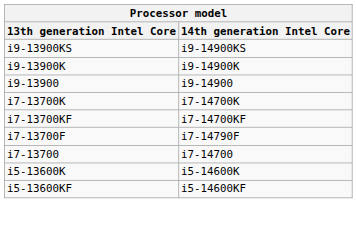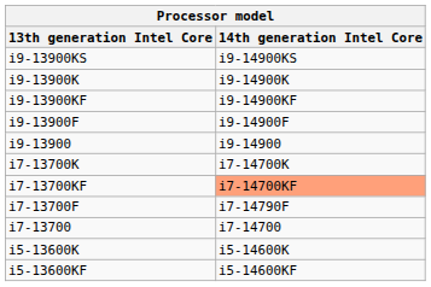+ row: i9-13900KF | i9-14900KF
+ row: i9-13900F | i9-14900F
i7-13700KF | 14th generation Intel Core: no background -> lightsalmon background
